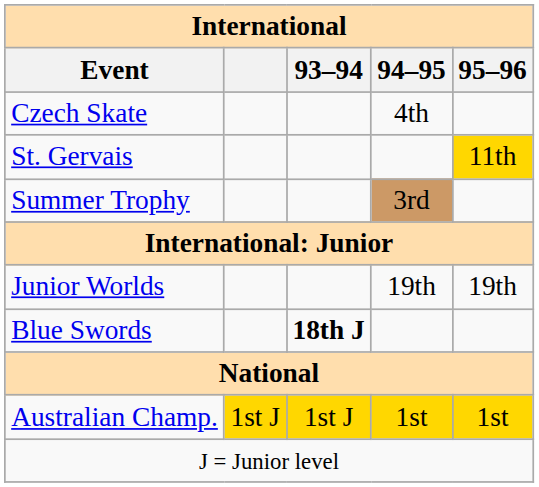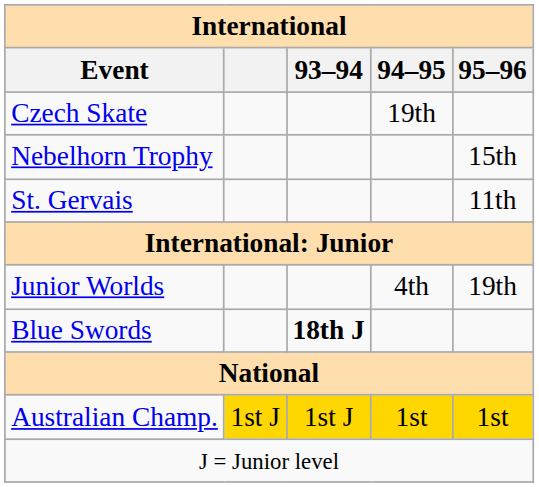Czech Skate | 94–95: 4th -> 19th
+ row: Nebelhorn Trophy | 15th
St. Gervais | 95–96: gold background -> no background
- row: Summer Trophy | 3rd
Junior Worlds | 94–95: 19th -> 4th
